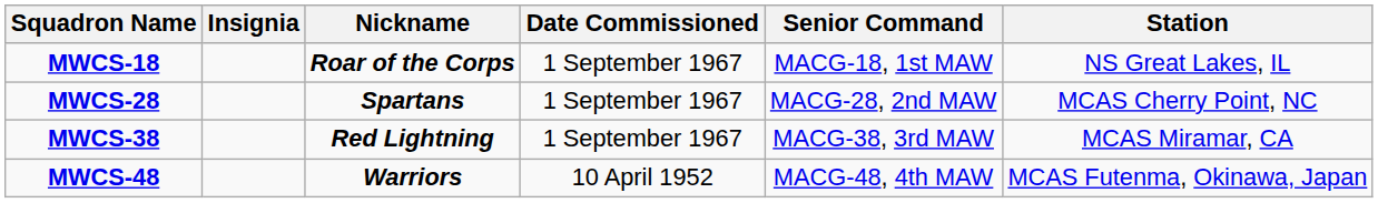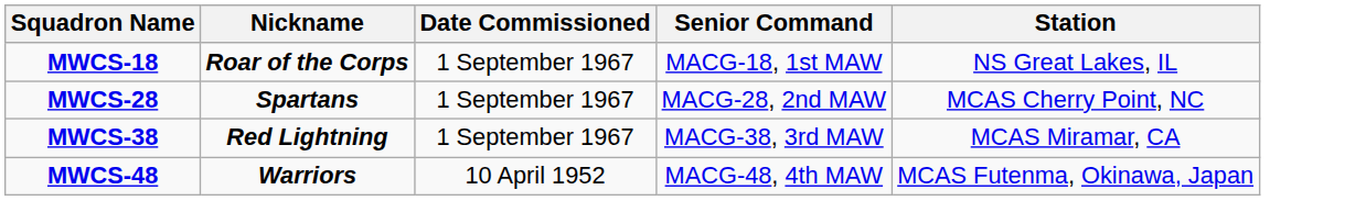- column: Insignia
